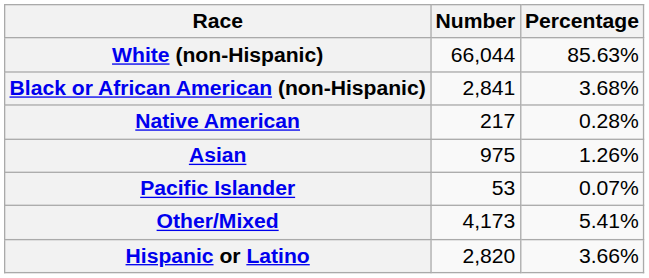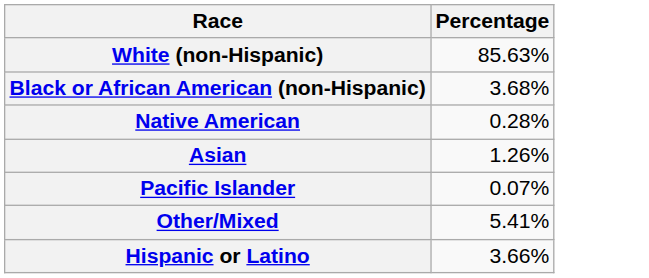- column: Number | 66,044 | 2,841 | 217 | 975 | 53 | 4,173 | 2,820
